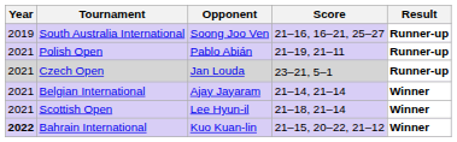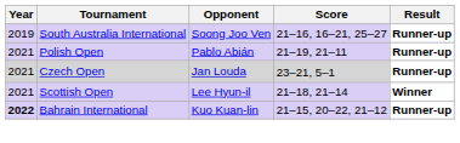- row: 2021 | Belgian International | Ajay Jayaram | 21–14, 21–14 | Winner
Bahrain International | Result: Winner -> Runner-up
